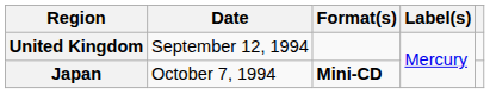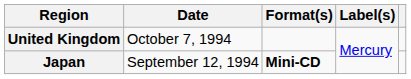United Kingdom | Date: September 12, 1994 -> October 7, 1994
Japan | Date: October 7, 1994 -> September 12, 1994
